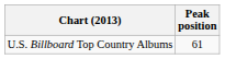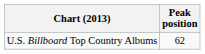U.S. Billboard Top Country Albums | Peak position: 61 -> 62
